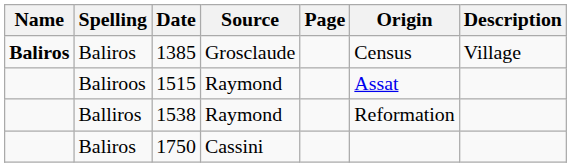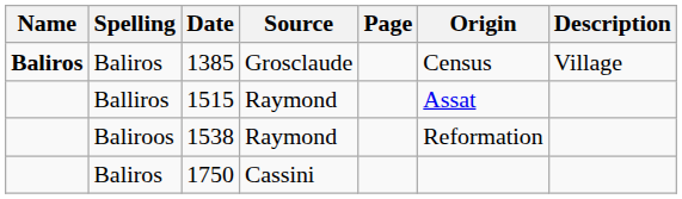1515 | Spelling: Baliroos -> Balliros
1538 | Spelling: Balliros -> Baliroos
